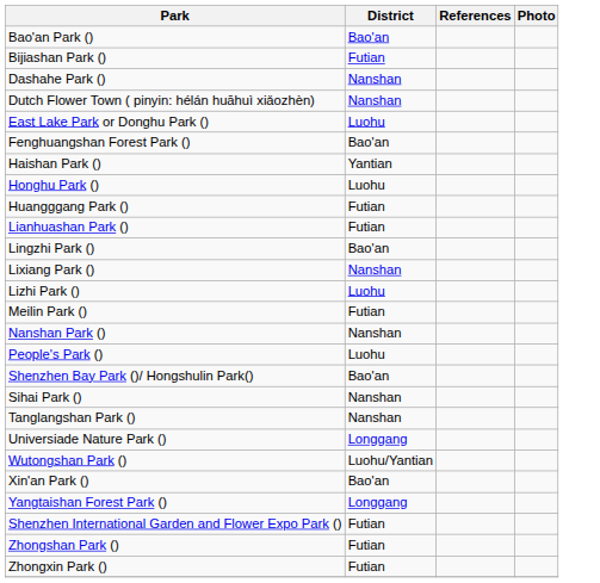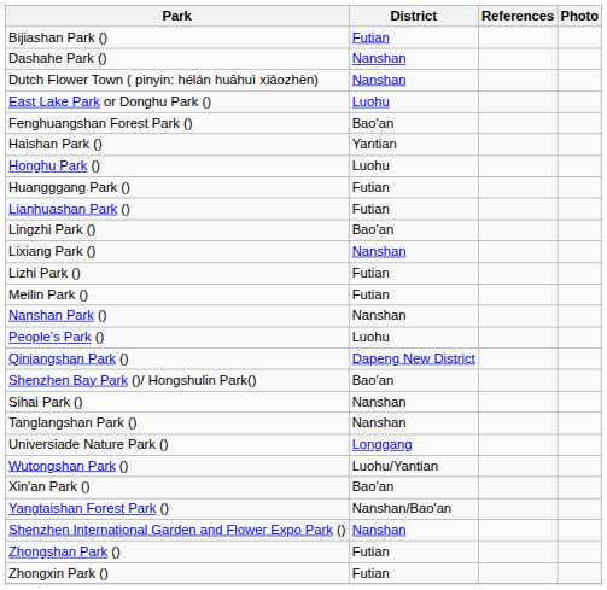- row: Bao'an Park () | Bao'an
Lizhi Park () | District: Luohu -> Futian
+ row: Qiniangshan Park () | Dapeng New District
Yangtaishan Forest Park () | District: Longgang -> Nanshan/Bao'an
Shenzhen International Garden and Flower Expo Park () | District: Futian -> Nanshan
